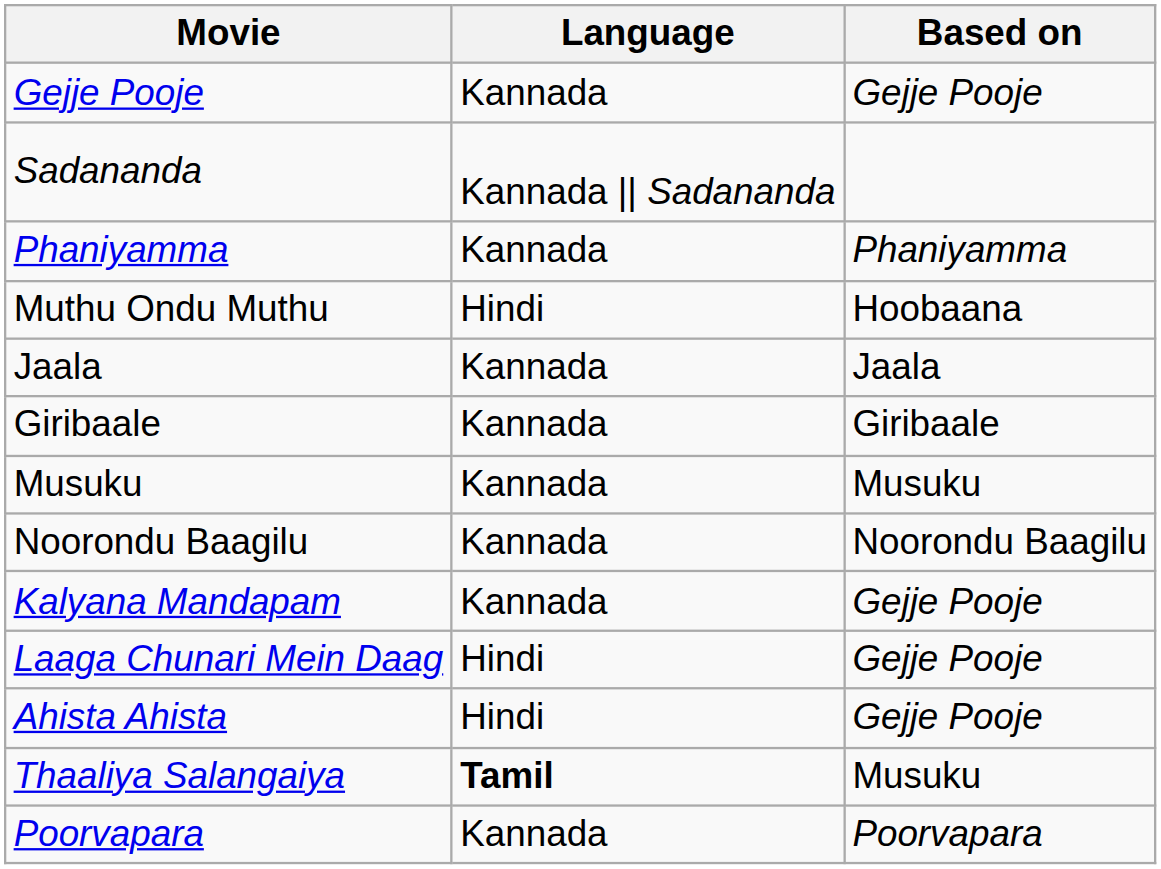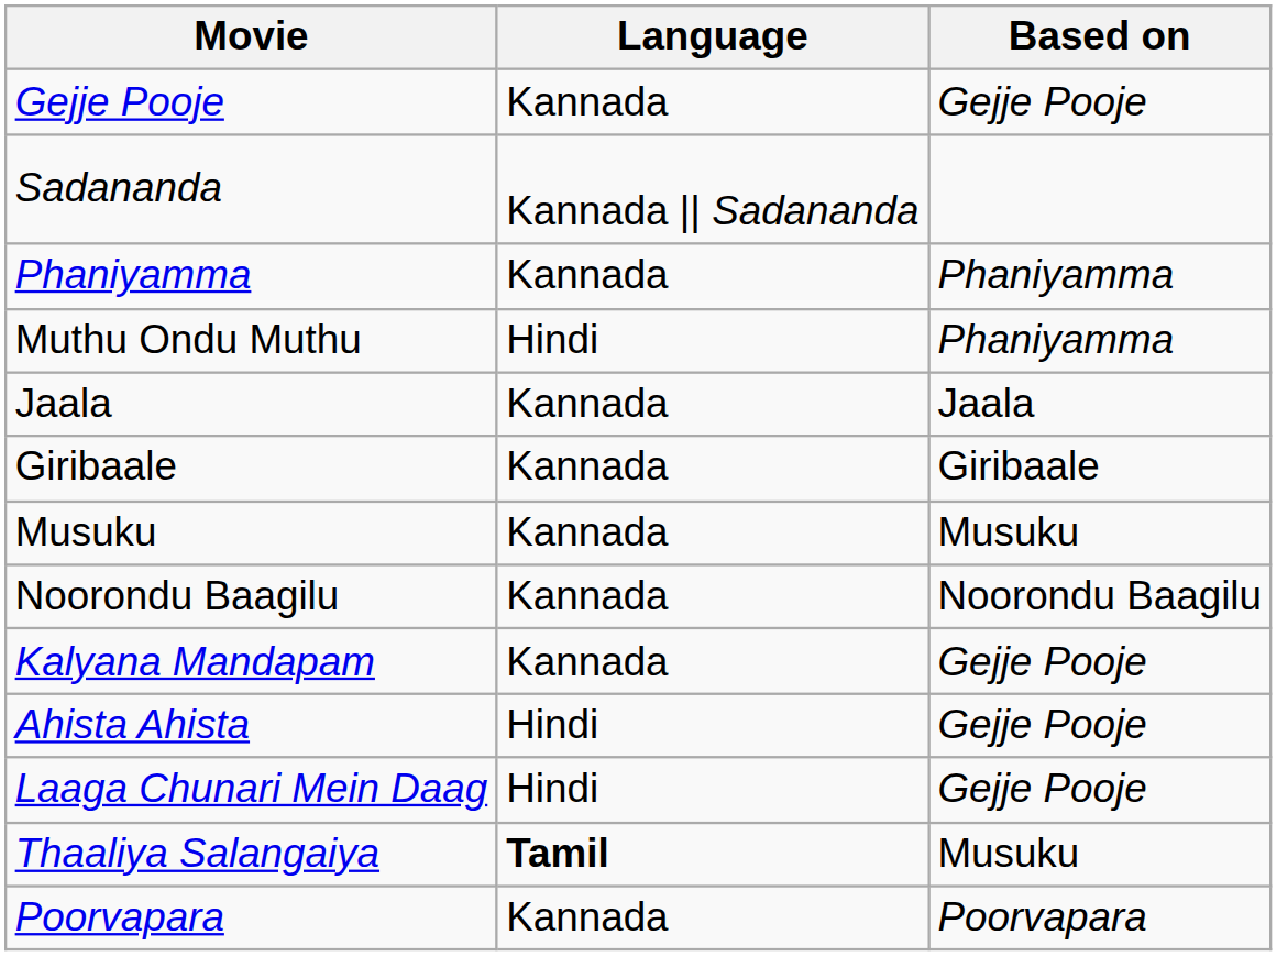Muthu Ondu Muthu | Based on: Hoobaana -> Phaniyamma
rows swapped: Ahista Ahista <-> Laaga Chunari Mein Daag
